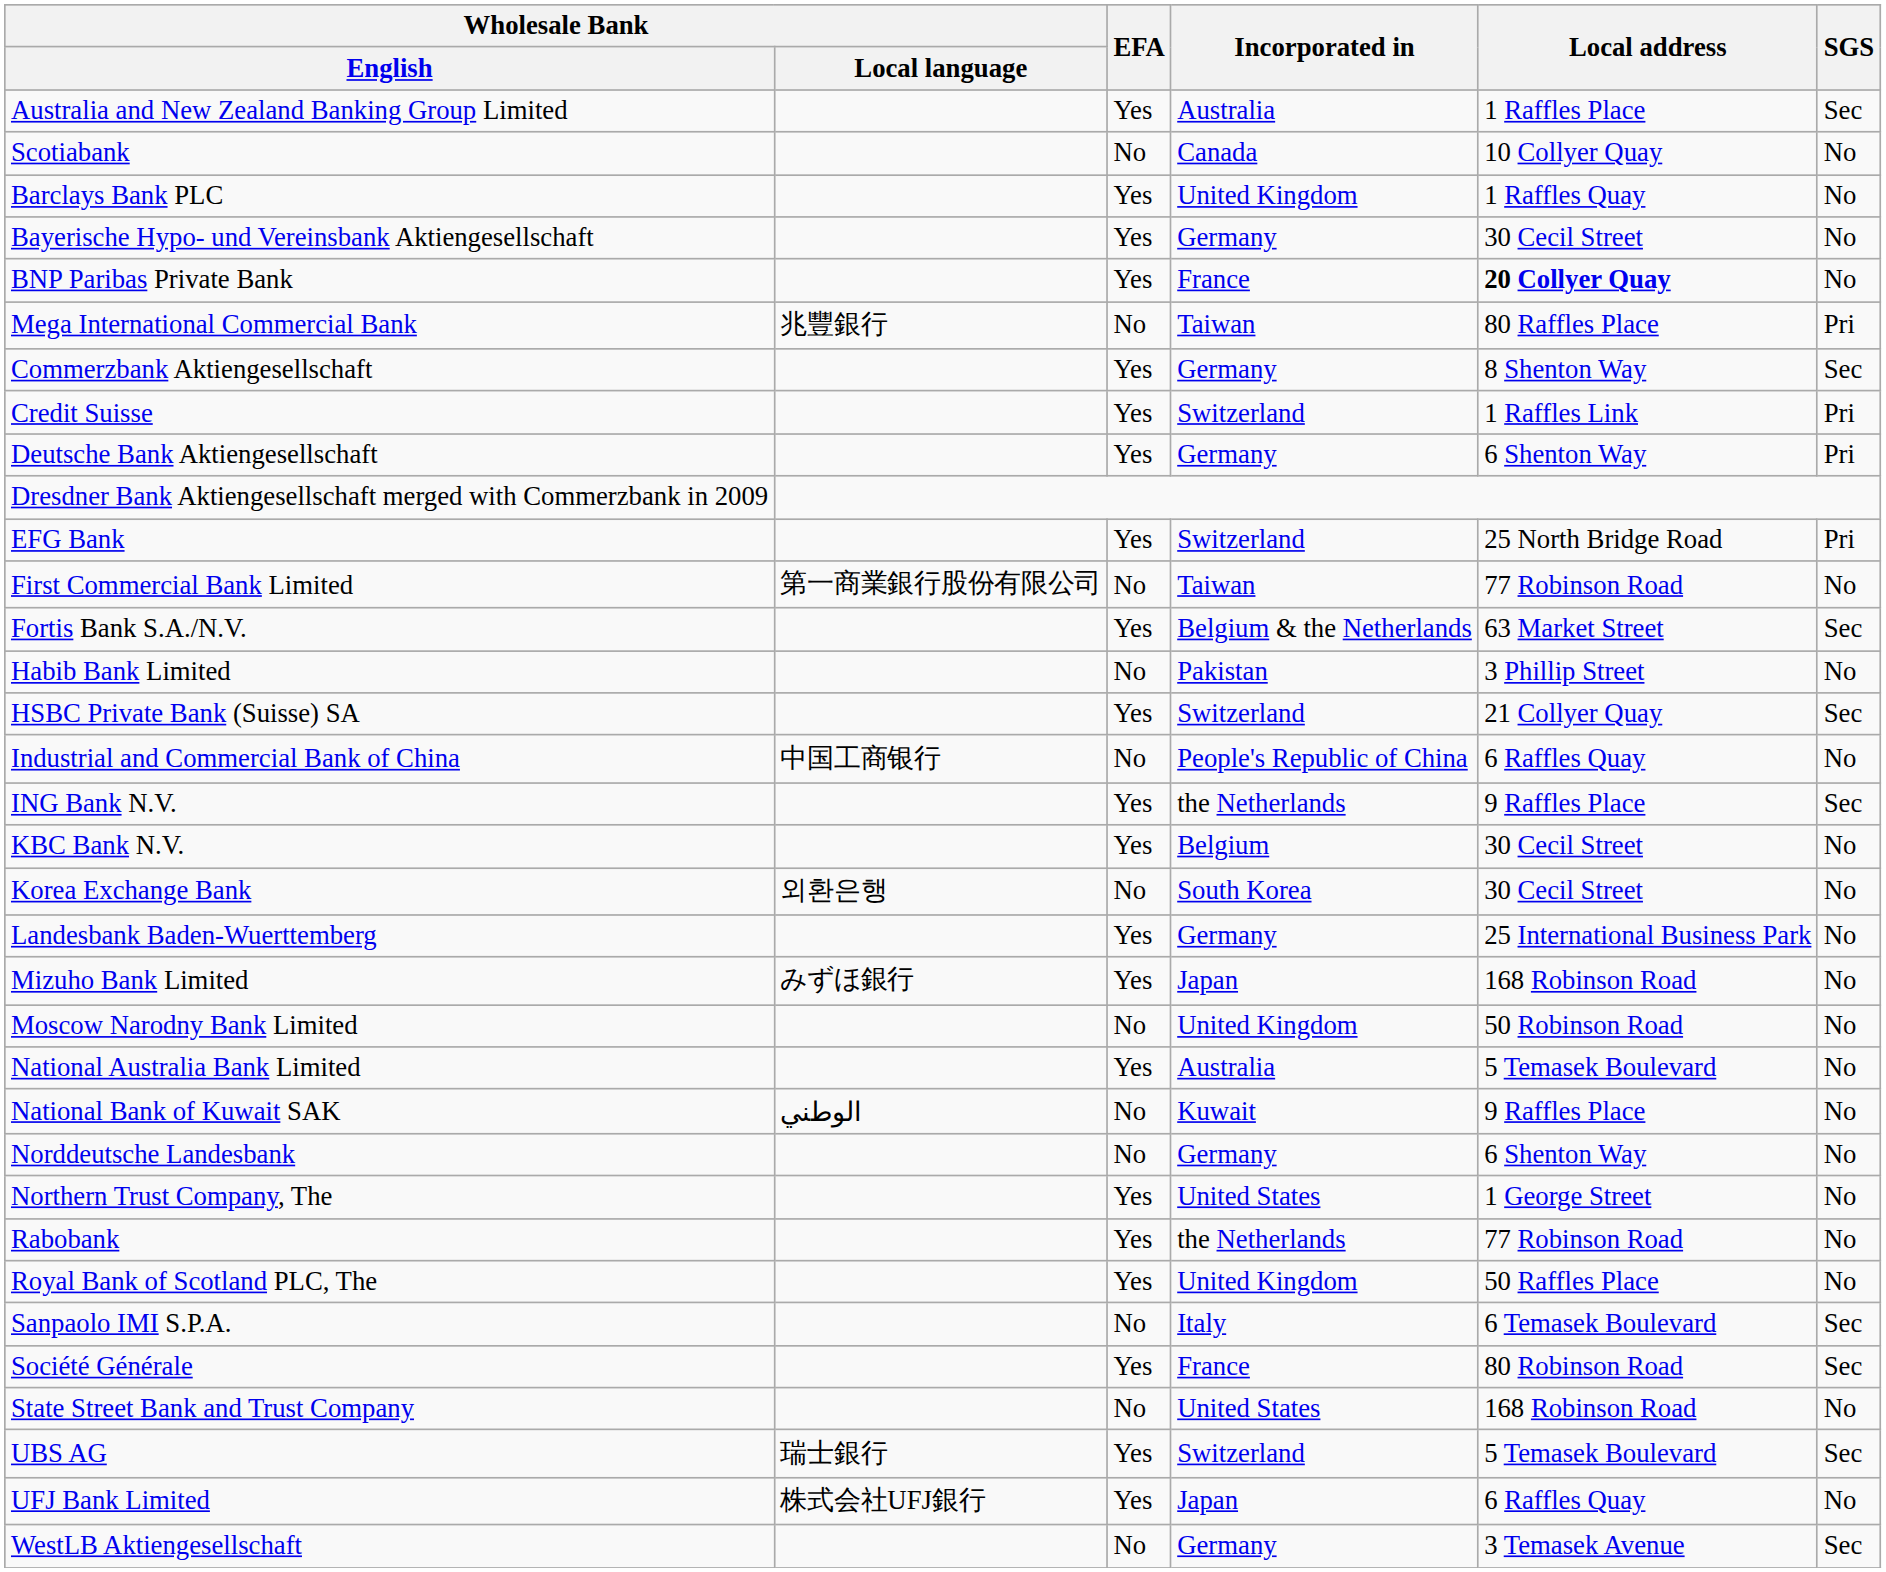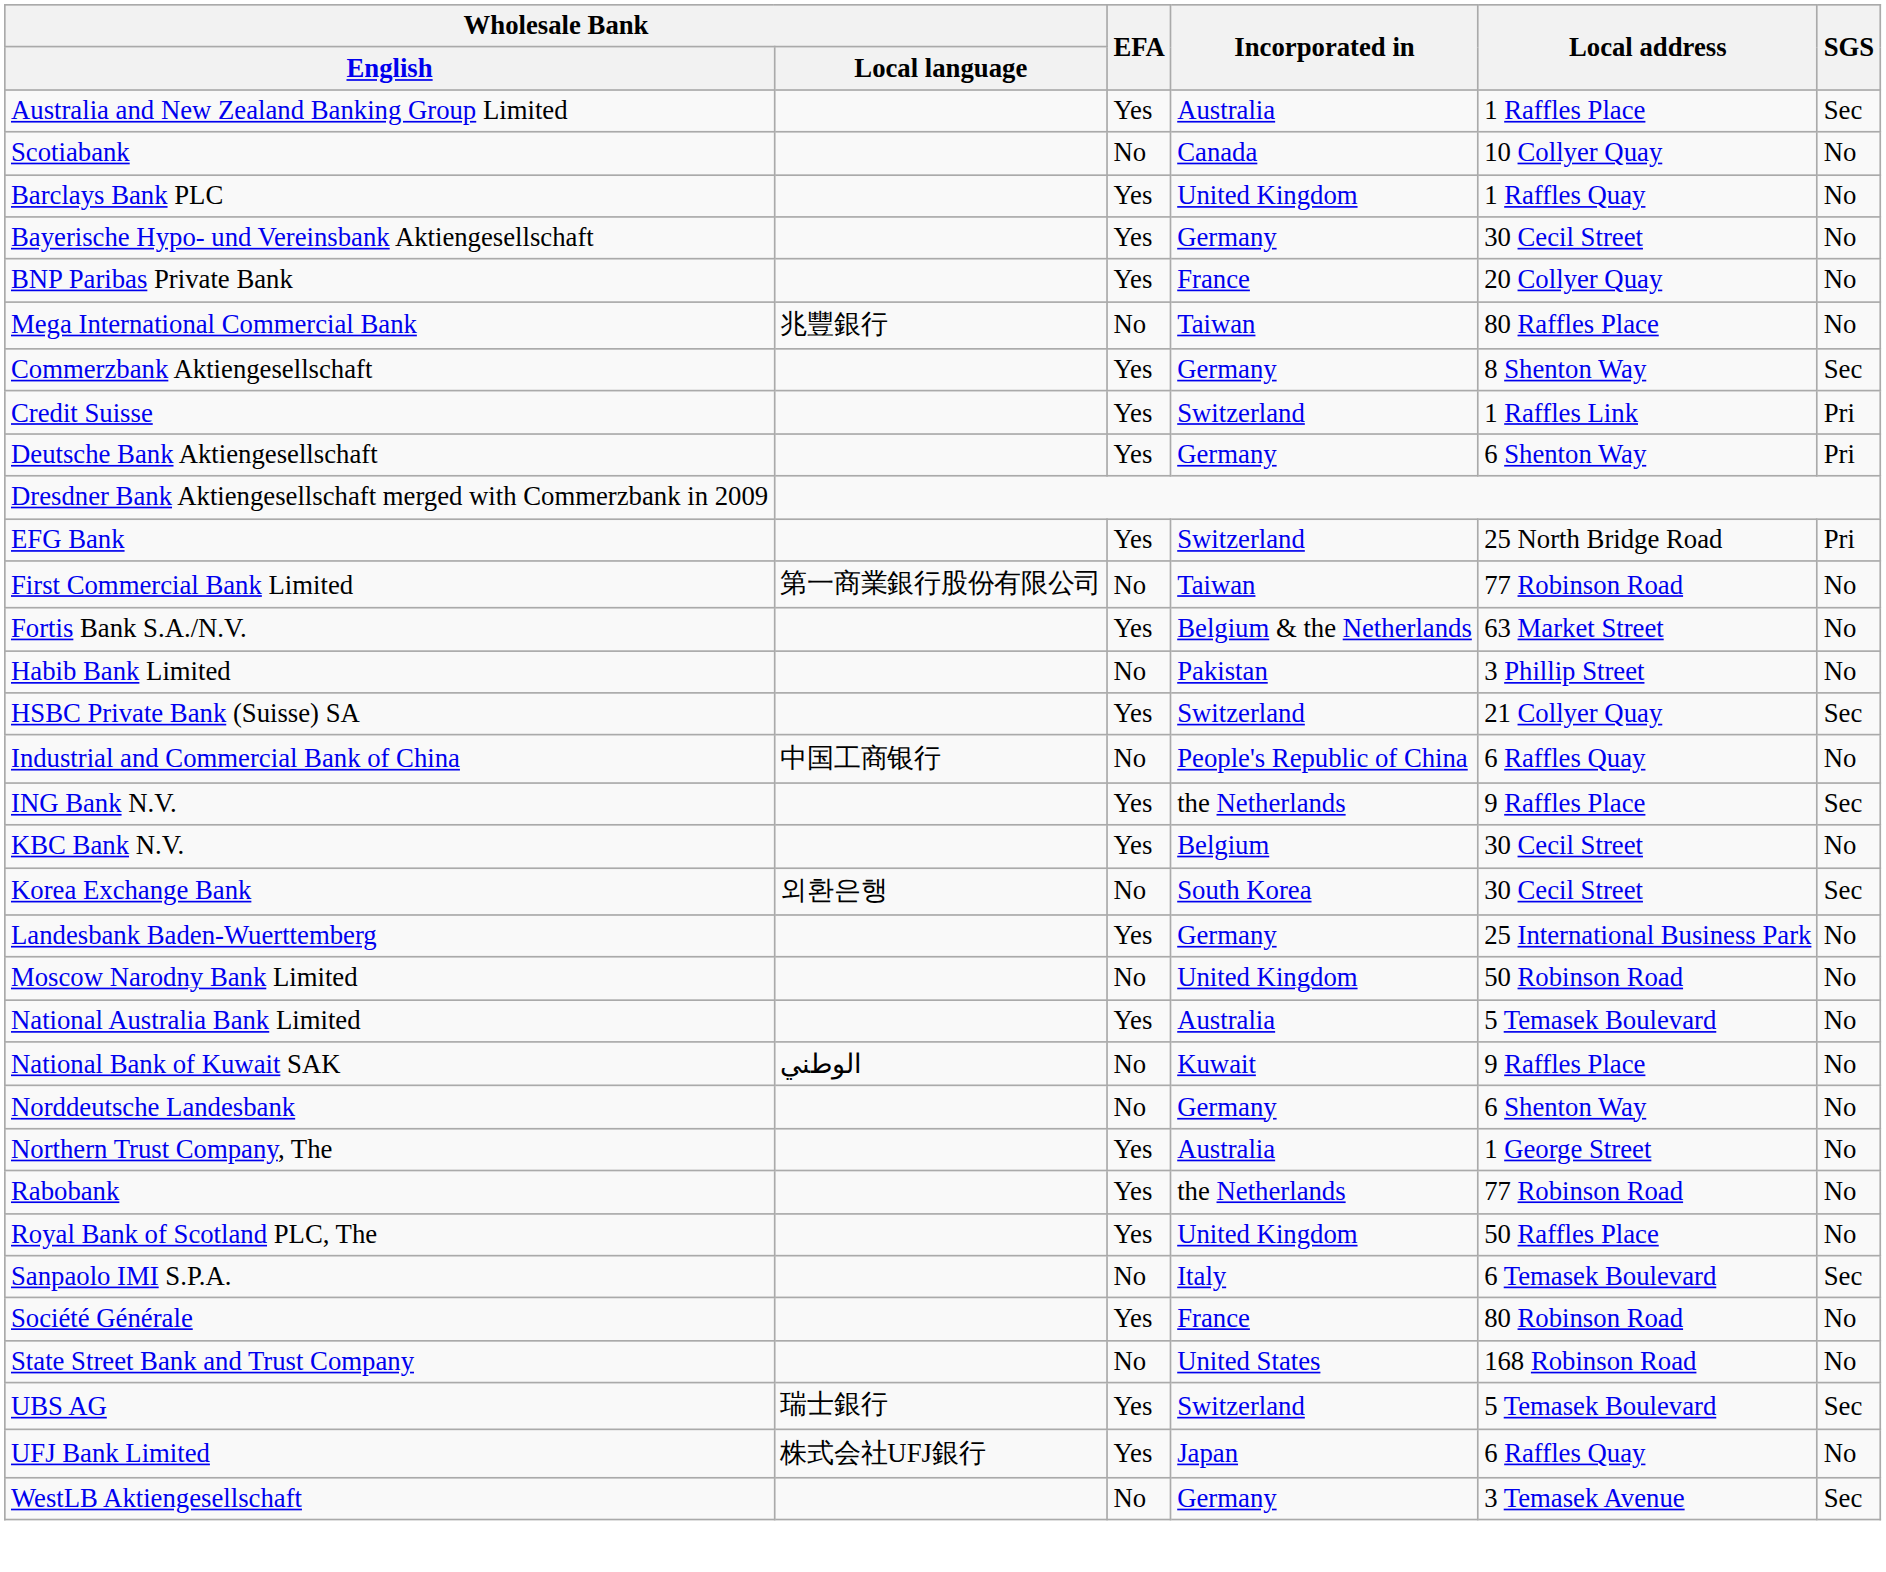BNP Paribas Private Bank | Local address: bold -> normal
Mega International Commercial Bank | SGS: Pri -> No
Fortis Bank S.A./N.V. | SGS: Sec -> No
Korea Exchange Bank | SGS: No -> Sec
- row: Mizuho Bank Limited | みずほ銀行 | Yes | Japan | 168 Robinson Road | No
Northern Trust Company, The | Incorporated in: United States -> Australia
Société Générale | SGS: Sec -> No
